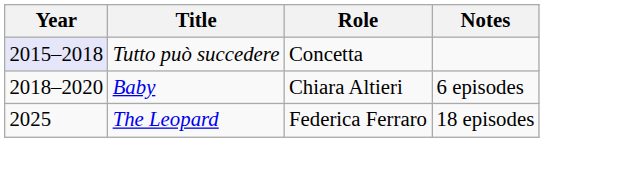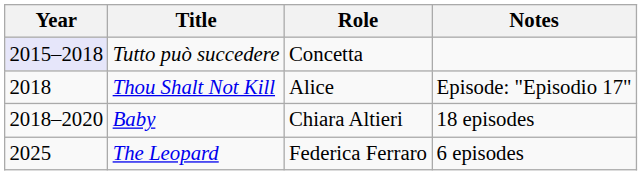+ row: 2018 | Thou Shalt Not Kill | Alice | Episode: "Episodio 17"
Baby | Notes: 6 episodes -> 18 episodes
The Leopard | Notes: 18 episodes -> 6 episodes
